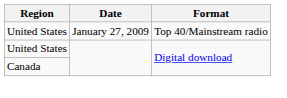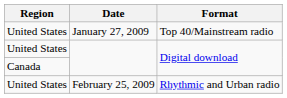+ row: United States | February 25, 2009 | Rhythmic and Urban radio
